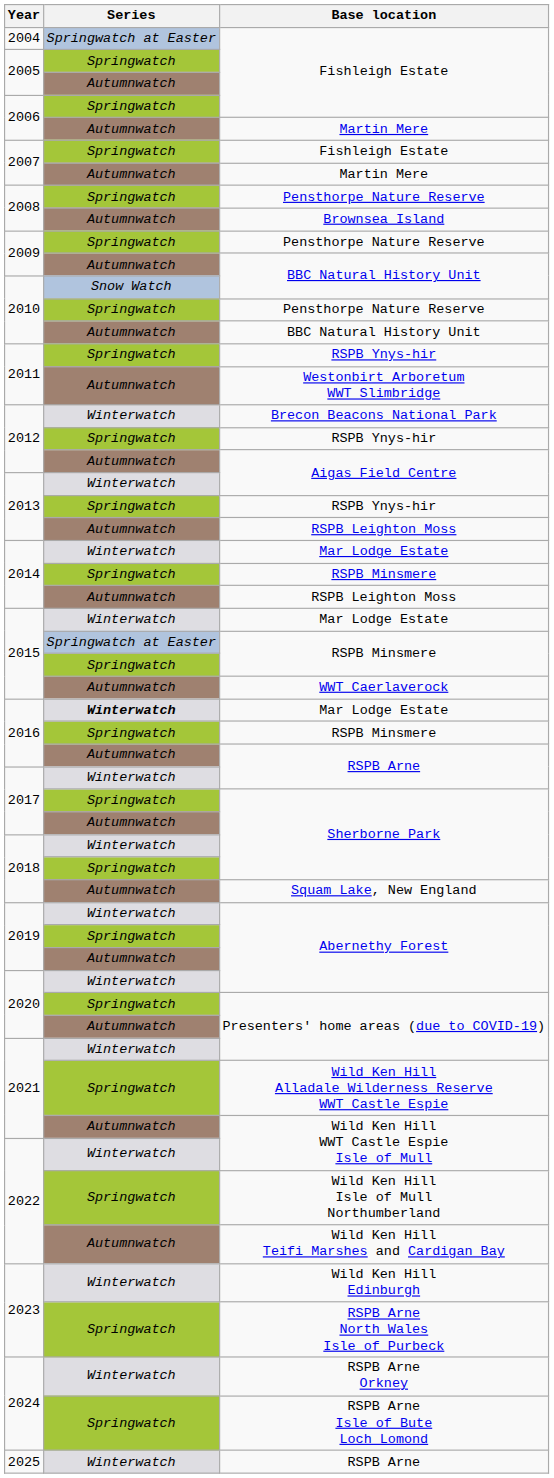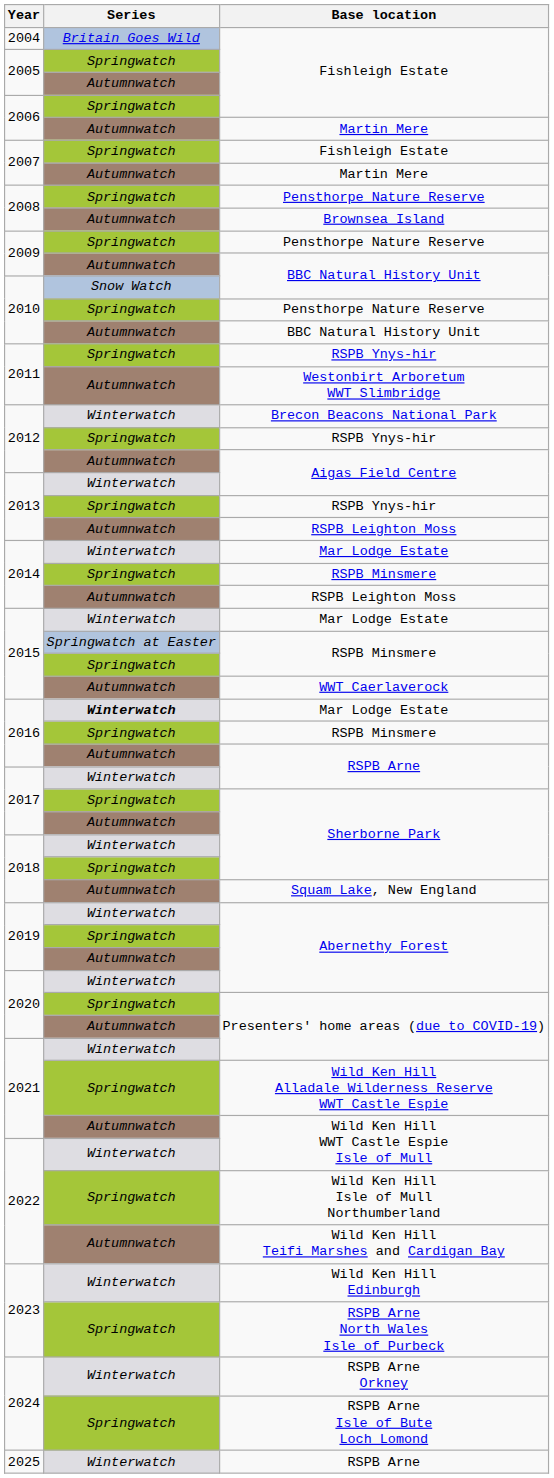2004 / Fishleigh Estate | Series: Springwatch at Easter -> Britain Goes Wild
